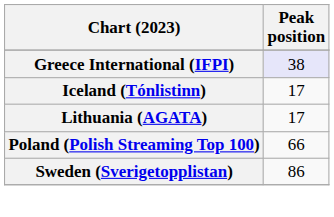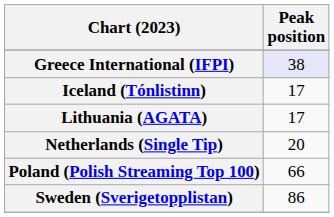+ row: Netherlands (Single Tip) | 20
